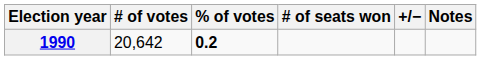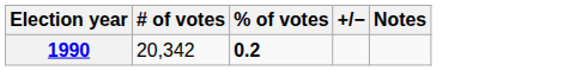- column: # of seats won
1990 | # of votes: 20,642 -> 20,342
